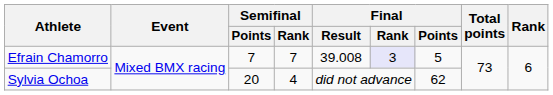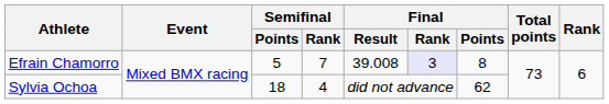Efrain Chamorro | Semifinal / Points: 7 -> 5
Efrain Chamorro | Final / Points: 5 -> 8
Sylvia Ochoa | Semifinal / Points: 20 -> 18
